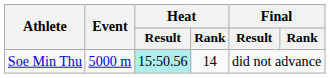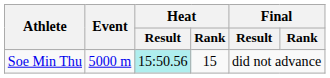Soe Min Thu | Heat / Rank: 14 -> 15
